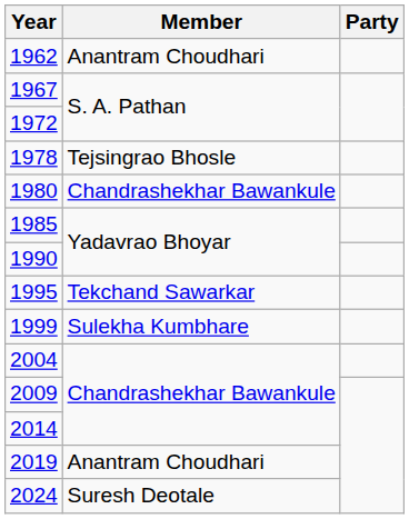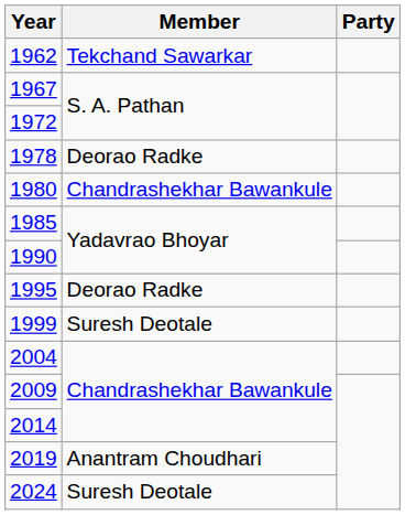1962 | Member: Anantram Choudhari -> Tekchand Sawarkar
1978 | Member: Tejsingrao Bhosle -> Deorao Radke
1995 | Member: Tekchand Sawarkar -> Deorao Radke
1999 | Member: Sulekha Kumbhare -> Suresh Deotale
